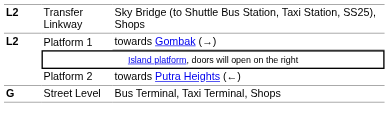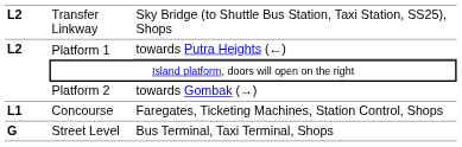Platform 1 | column 3: towards Gombak (→) -> towards Putra Heights (←)
Platform 2 | column 3: towards Putra Heights (←) -> towards Gombak (→)
+ row: L1 | Concourse | Faregates, Ticketing Machines, Station Control, Shops
